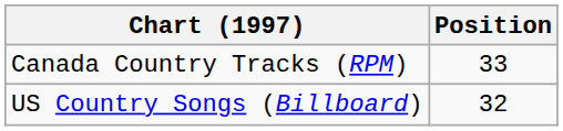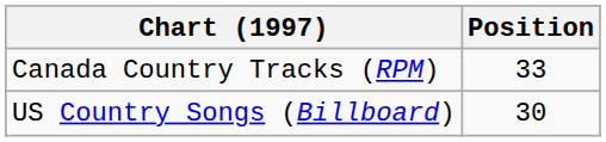US Country Songs (Billboard) | Position: 32 -> 30
